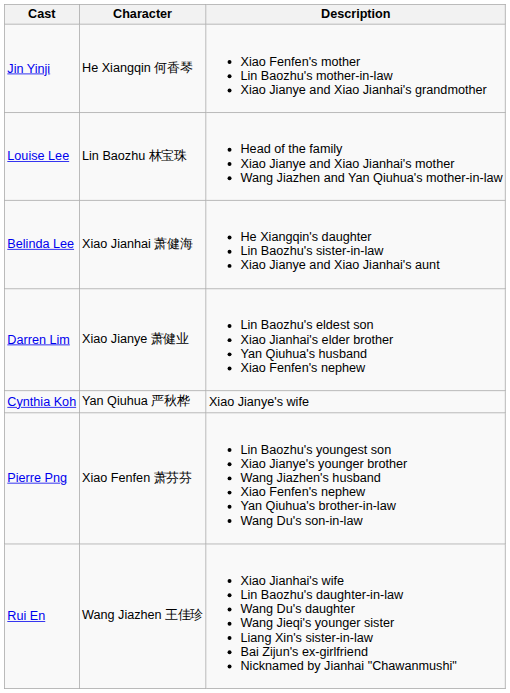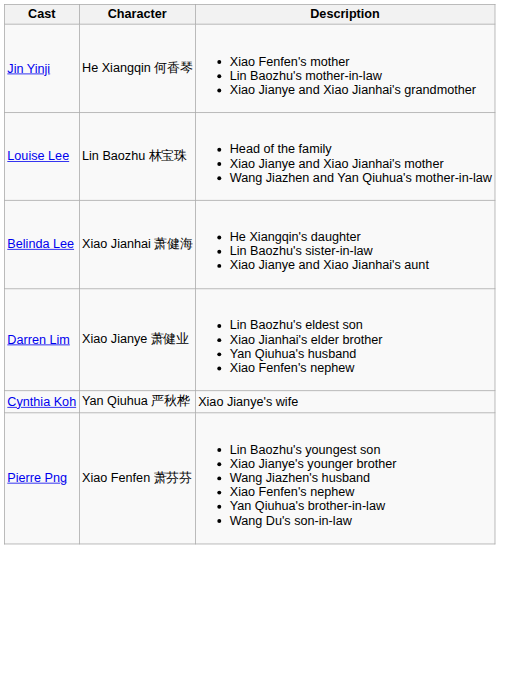- row: Rui En | Wang Jiazhen 王佳珍 | Xiao Jianhai's wife Lin Baozhu's daughter-in-law Wang Du's daughter Wang Jieqi's younger sister Liang Xin's sister-in-law Bai Zijun's ex-girlfriend Nicknamed by Jianhai "Chawanmushi"
